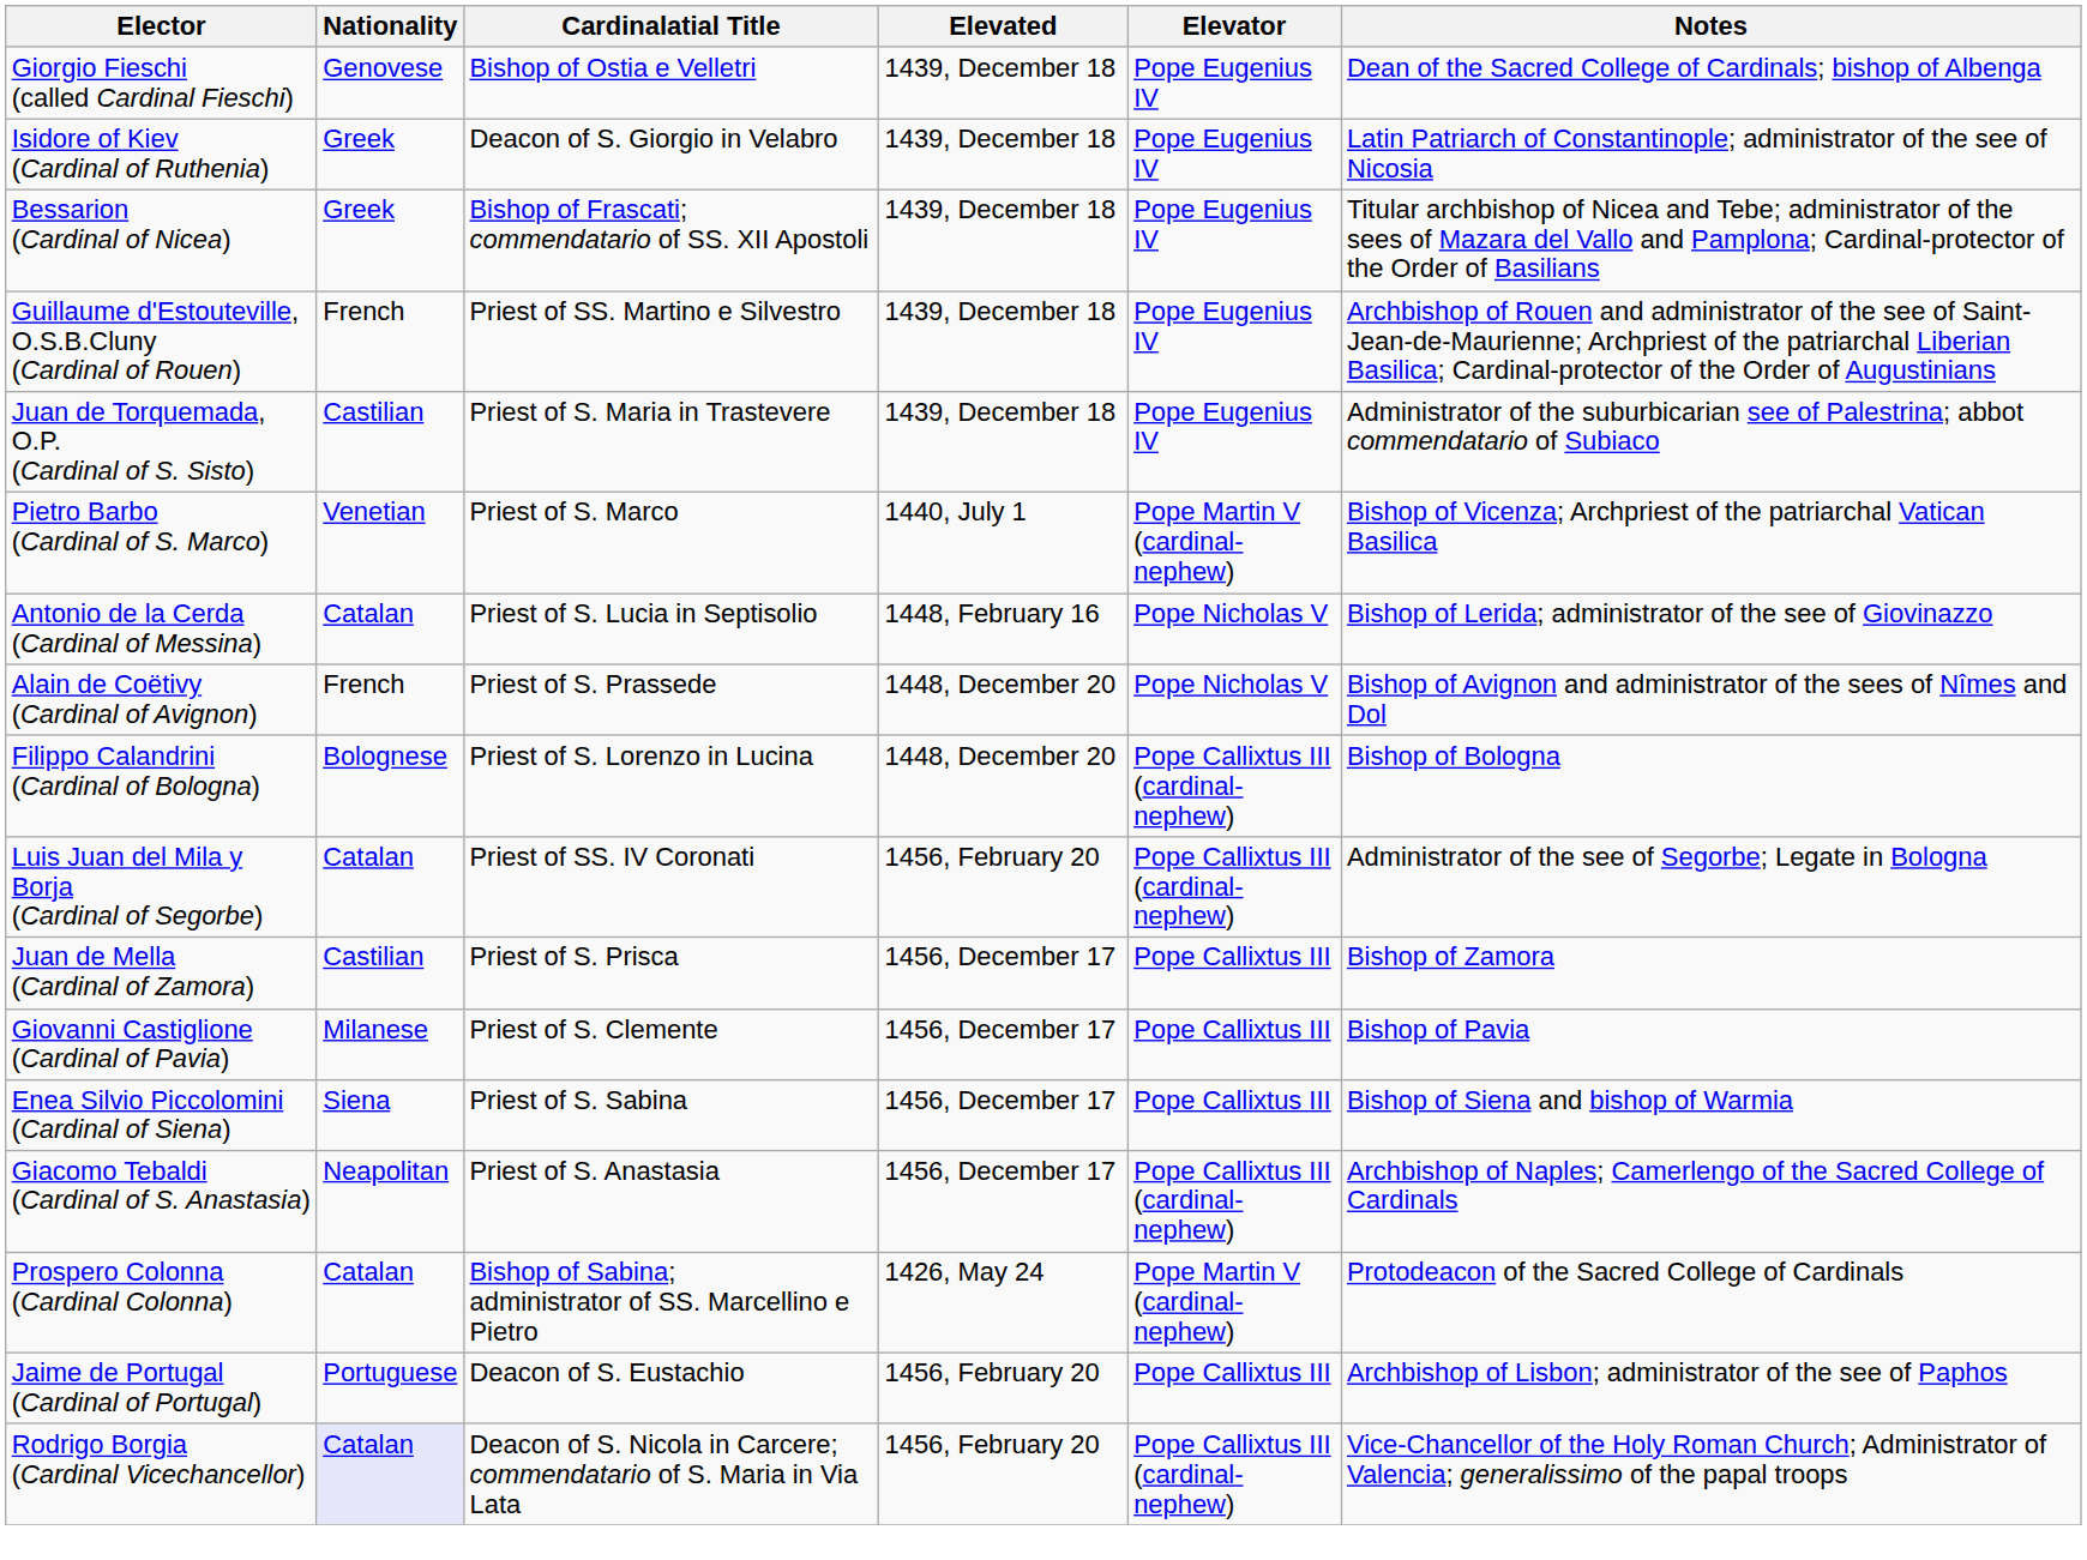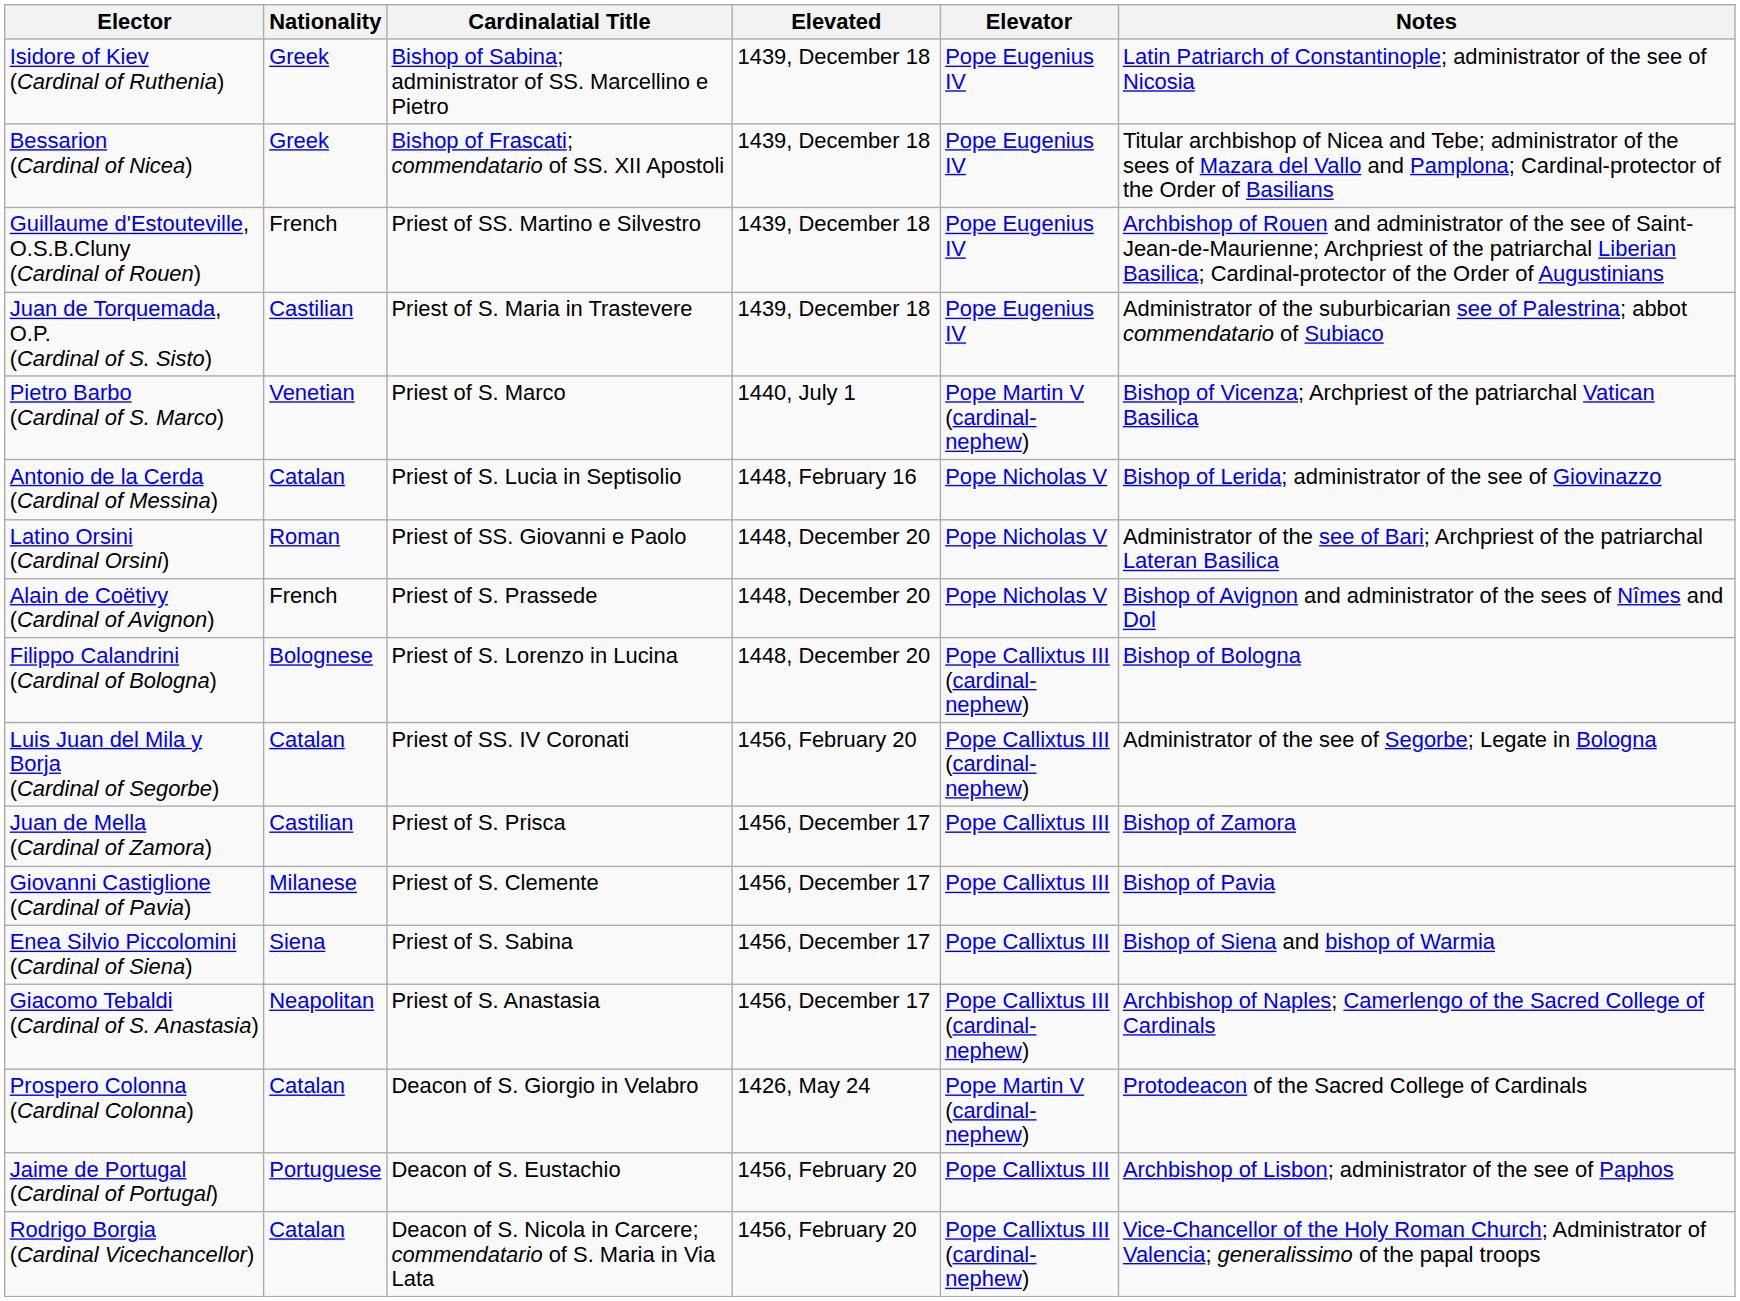- row: Giorgio Fieschi (called Cardinal Fieschi) | Genovese | Bishop of Ostia e Velletri | 1439, December 18 | Pope Eugenius IV | Dean of the Sacred College of Cardinals; bishop of Albenga
Isidore of Kiev (Cardinal of Ruthenia) | Cardinalatial Title: Deacon of S. Giorgio in Velabro -> Bishop of Sabina; administrator of SS. Marcellino e Pietro
+ row: Latino Orsini (Cardinal Orsini) | Roman | Priest of SS. Giovanni e Paolo | 1448, December 20 | Pope Nicholas V | Administrator of the see of Bari; Archpriest of the patriarchal Lateran Basilica
Prospero Colonna (Cardinal Colonna) | Cardinalatial Title: Bishop of Sabina; administrator of SS. Marcellino e Pietro -> Deacon of S. Giorgio in Velabro
Rodrigo Borgia (Cardinal Vicechancellor) | Nationality: lavender background -> no background
